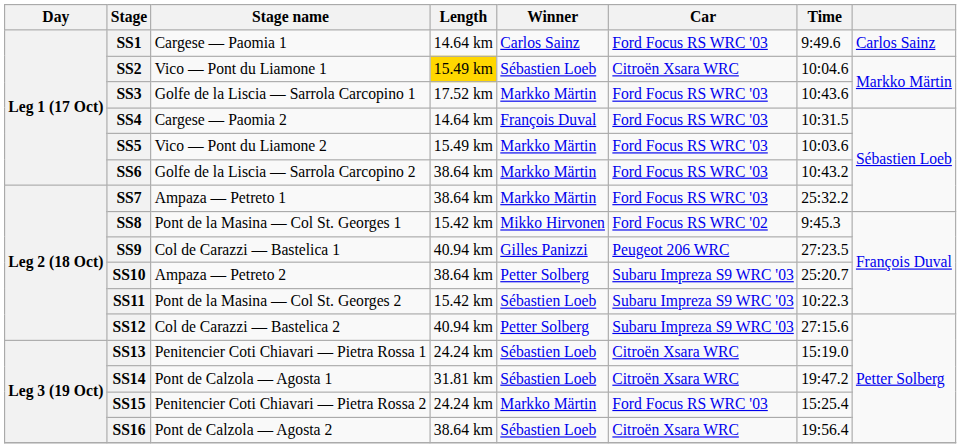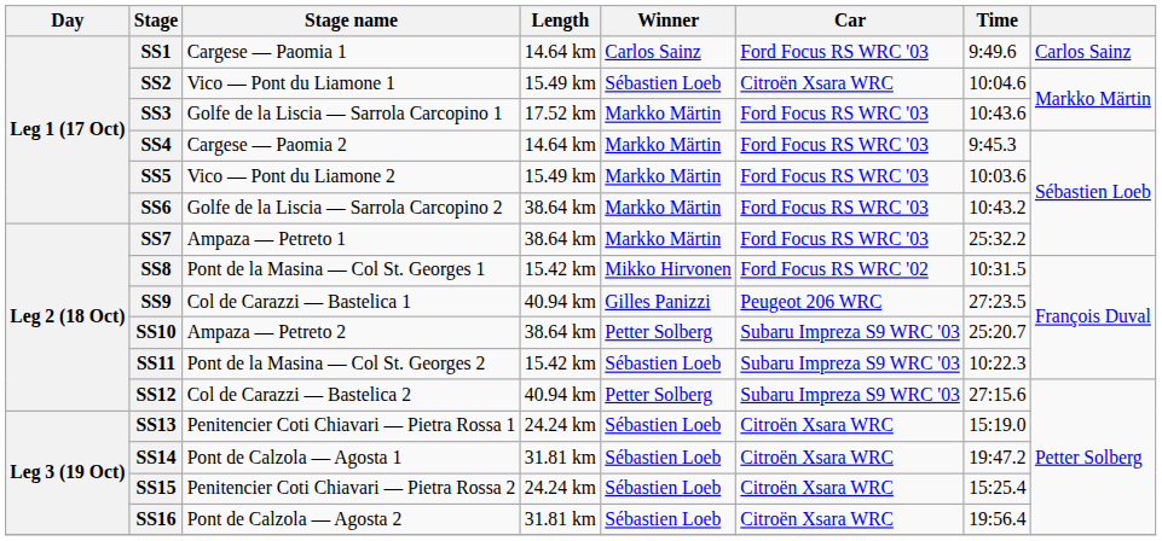SS2 | Length: gold background -> no background
SS4 | Winner: François Duval -> Markko Märtin
SS4 | Time: 10:31.5 -> 9:45.3
SS8 | Time: 9:45.3 -> 10:31.5
SS15 | Winner: Markko Märtin -> Sébastien Loeb
SS15 | Car: Ford Focus RS WRC '03 -> Citroën Xsara WRC
SS16 | Length: 38.64 km -> 31.81 km
